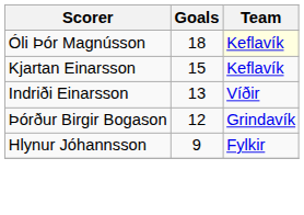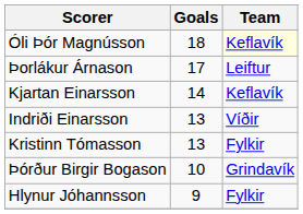+ row: Þorlákur Árnason | 17 | Leiftur
Kjartan Einarsson | Goals: 15 -> 14
+ row: Kristinn Tómasson | 13 | Fylkir
Þórður Birgir Bogason | Goals: 12 -> 10
